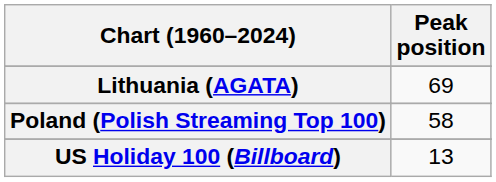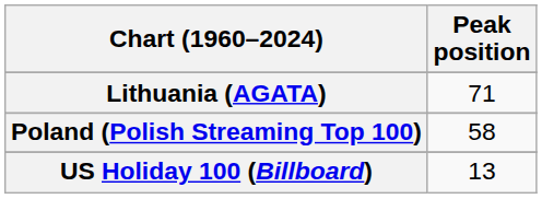Lithuania (AGATA) | Peak position: 69 -> 71
